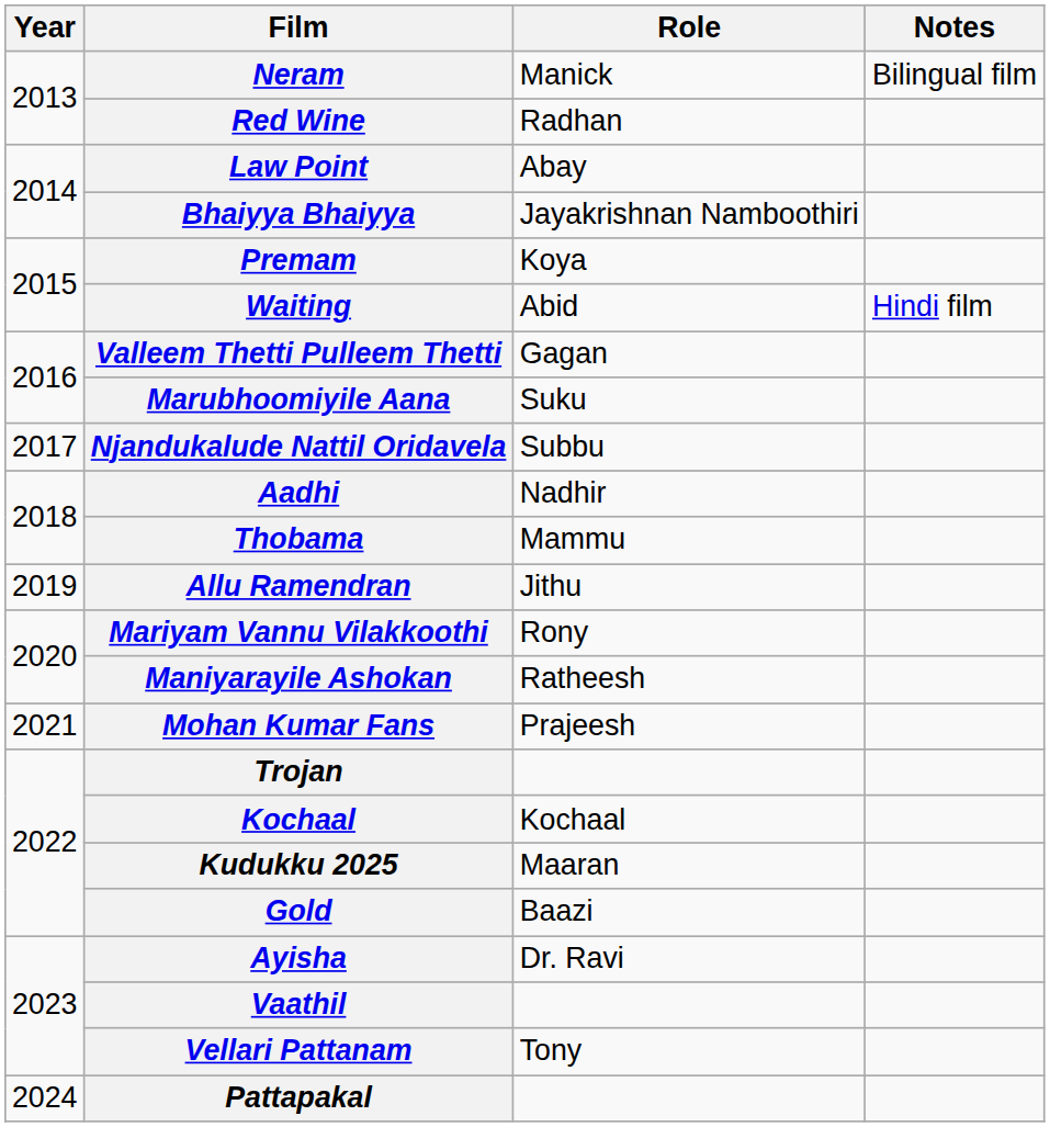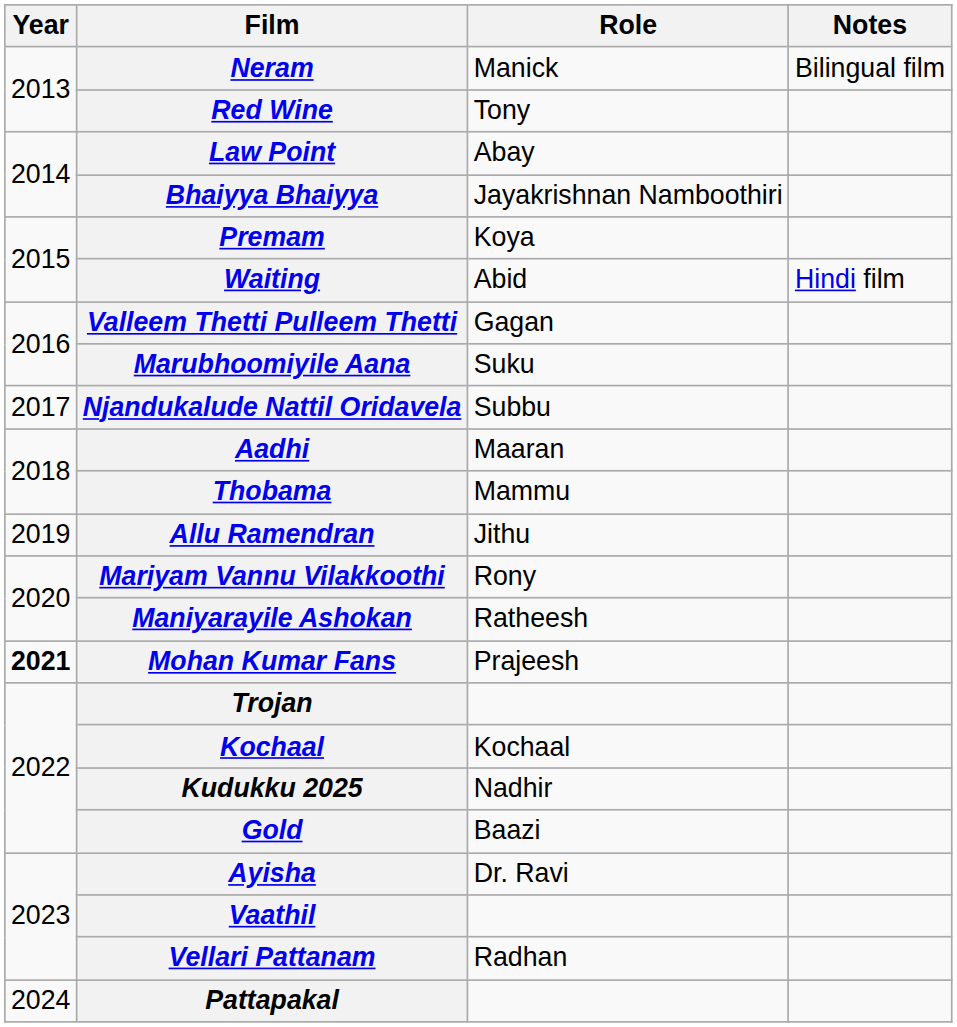Red Wine | Role: Radhan -> Tony
Aadhi | Role: Nadhir -> Maaran
Mohan Kumar Fans | Year: normal -> bold
Kudukku 2025 | Role: Maaran -> Nadhir
Vellari Pattanam | Role: Tony -> Radhan
